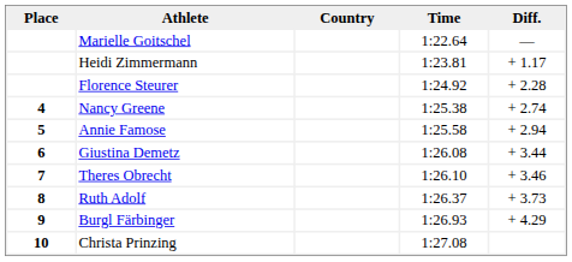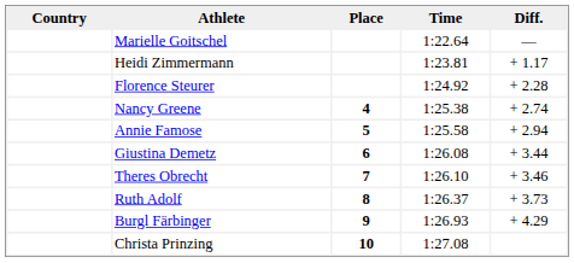columns swapped: Place <-> Country
